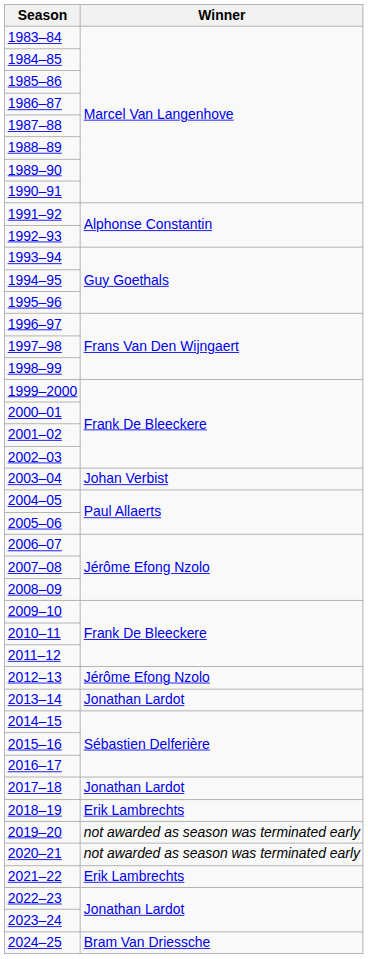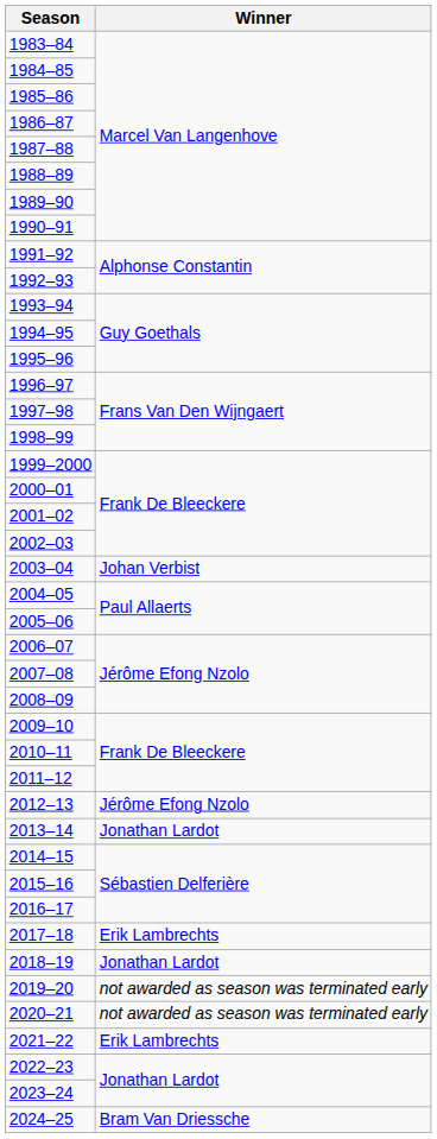2017–18 | Winner: Jonathan Lardot -> Erik Lambrechts
2018–19 | Winner: Erik Lambrechts -> Jonathan Lardot
